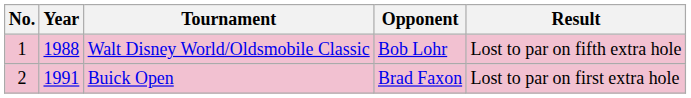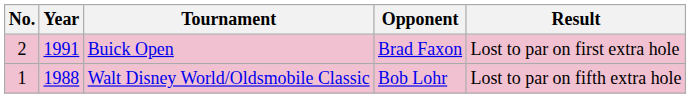rows swapped: Walt Disney World/Oldsmobile Classic <-> Buick Open
